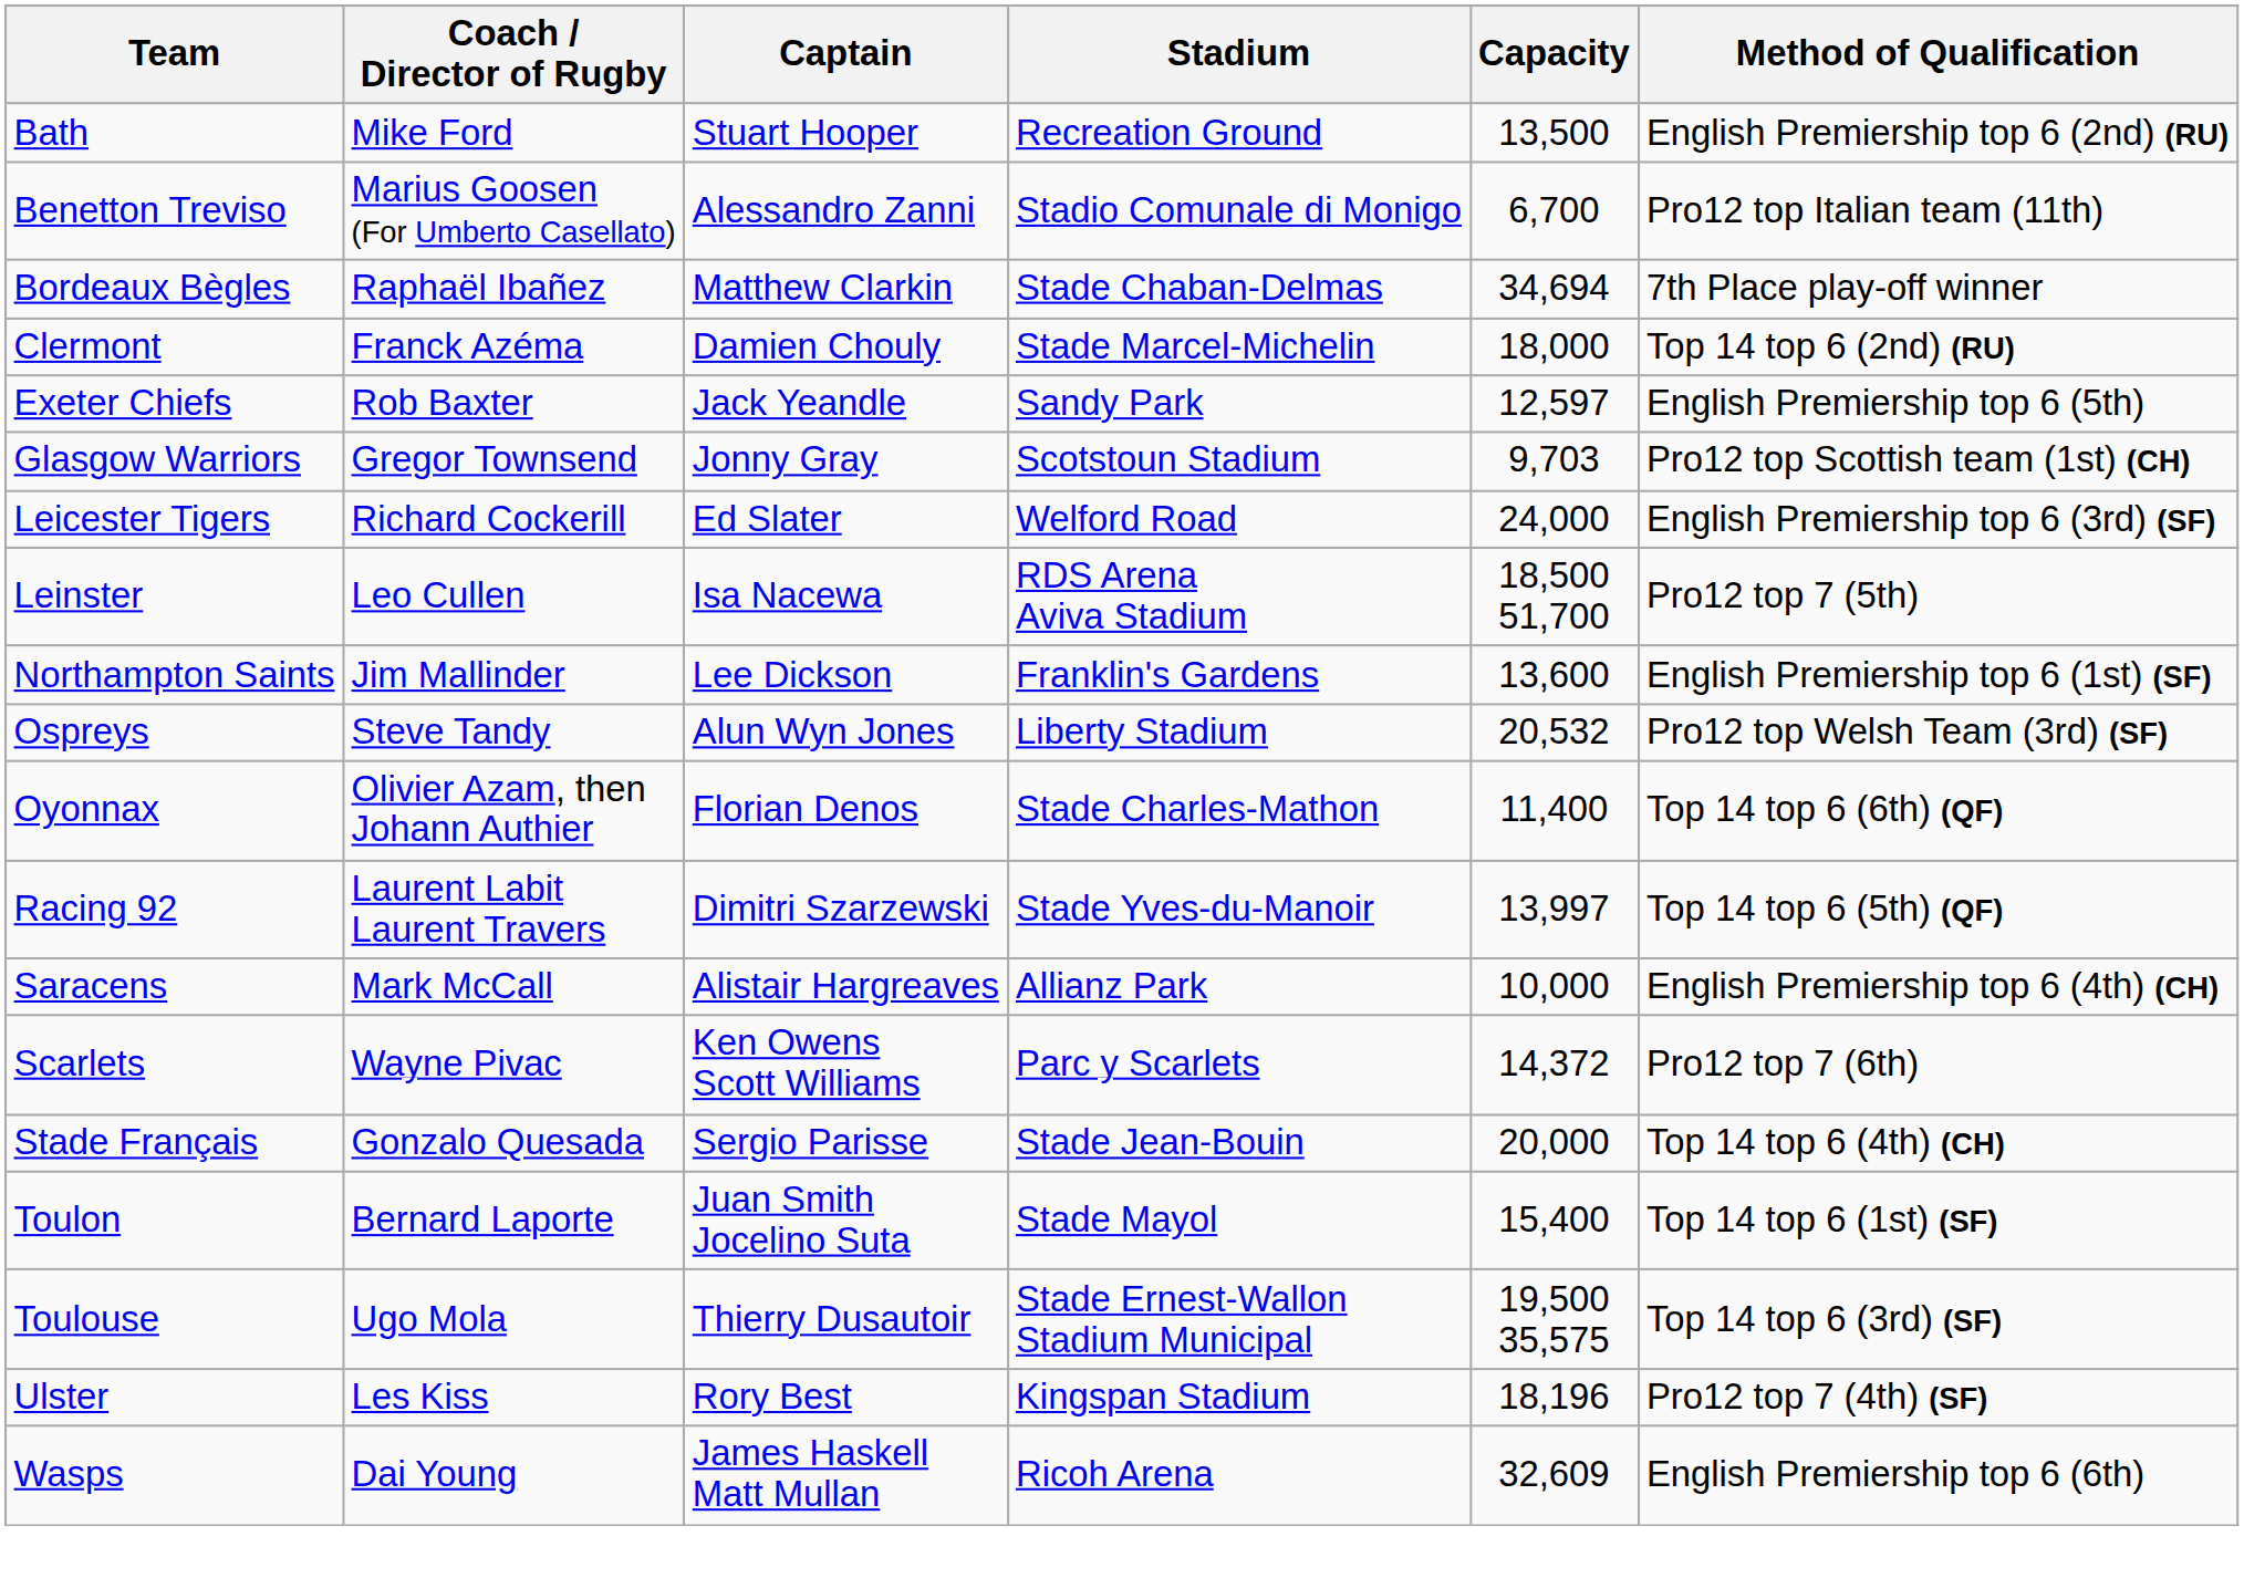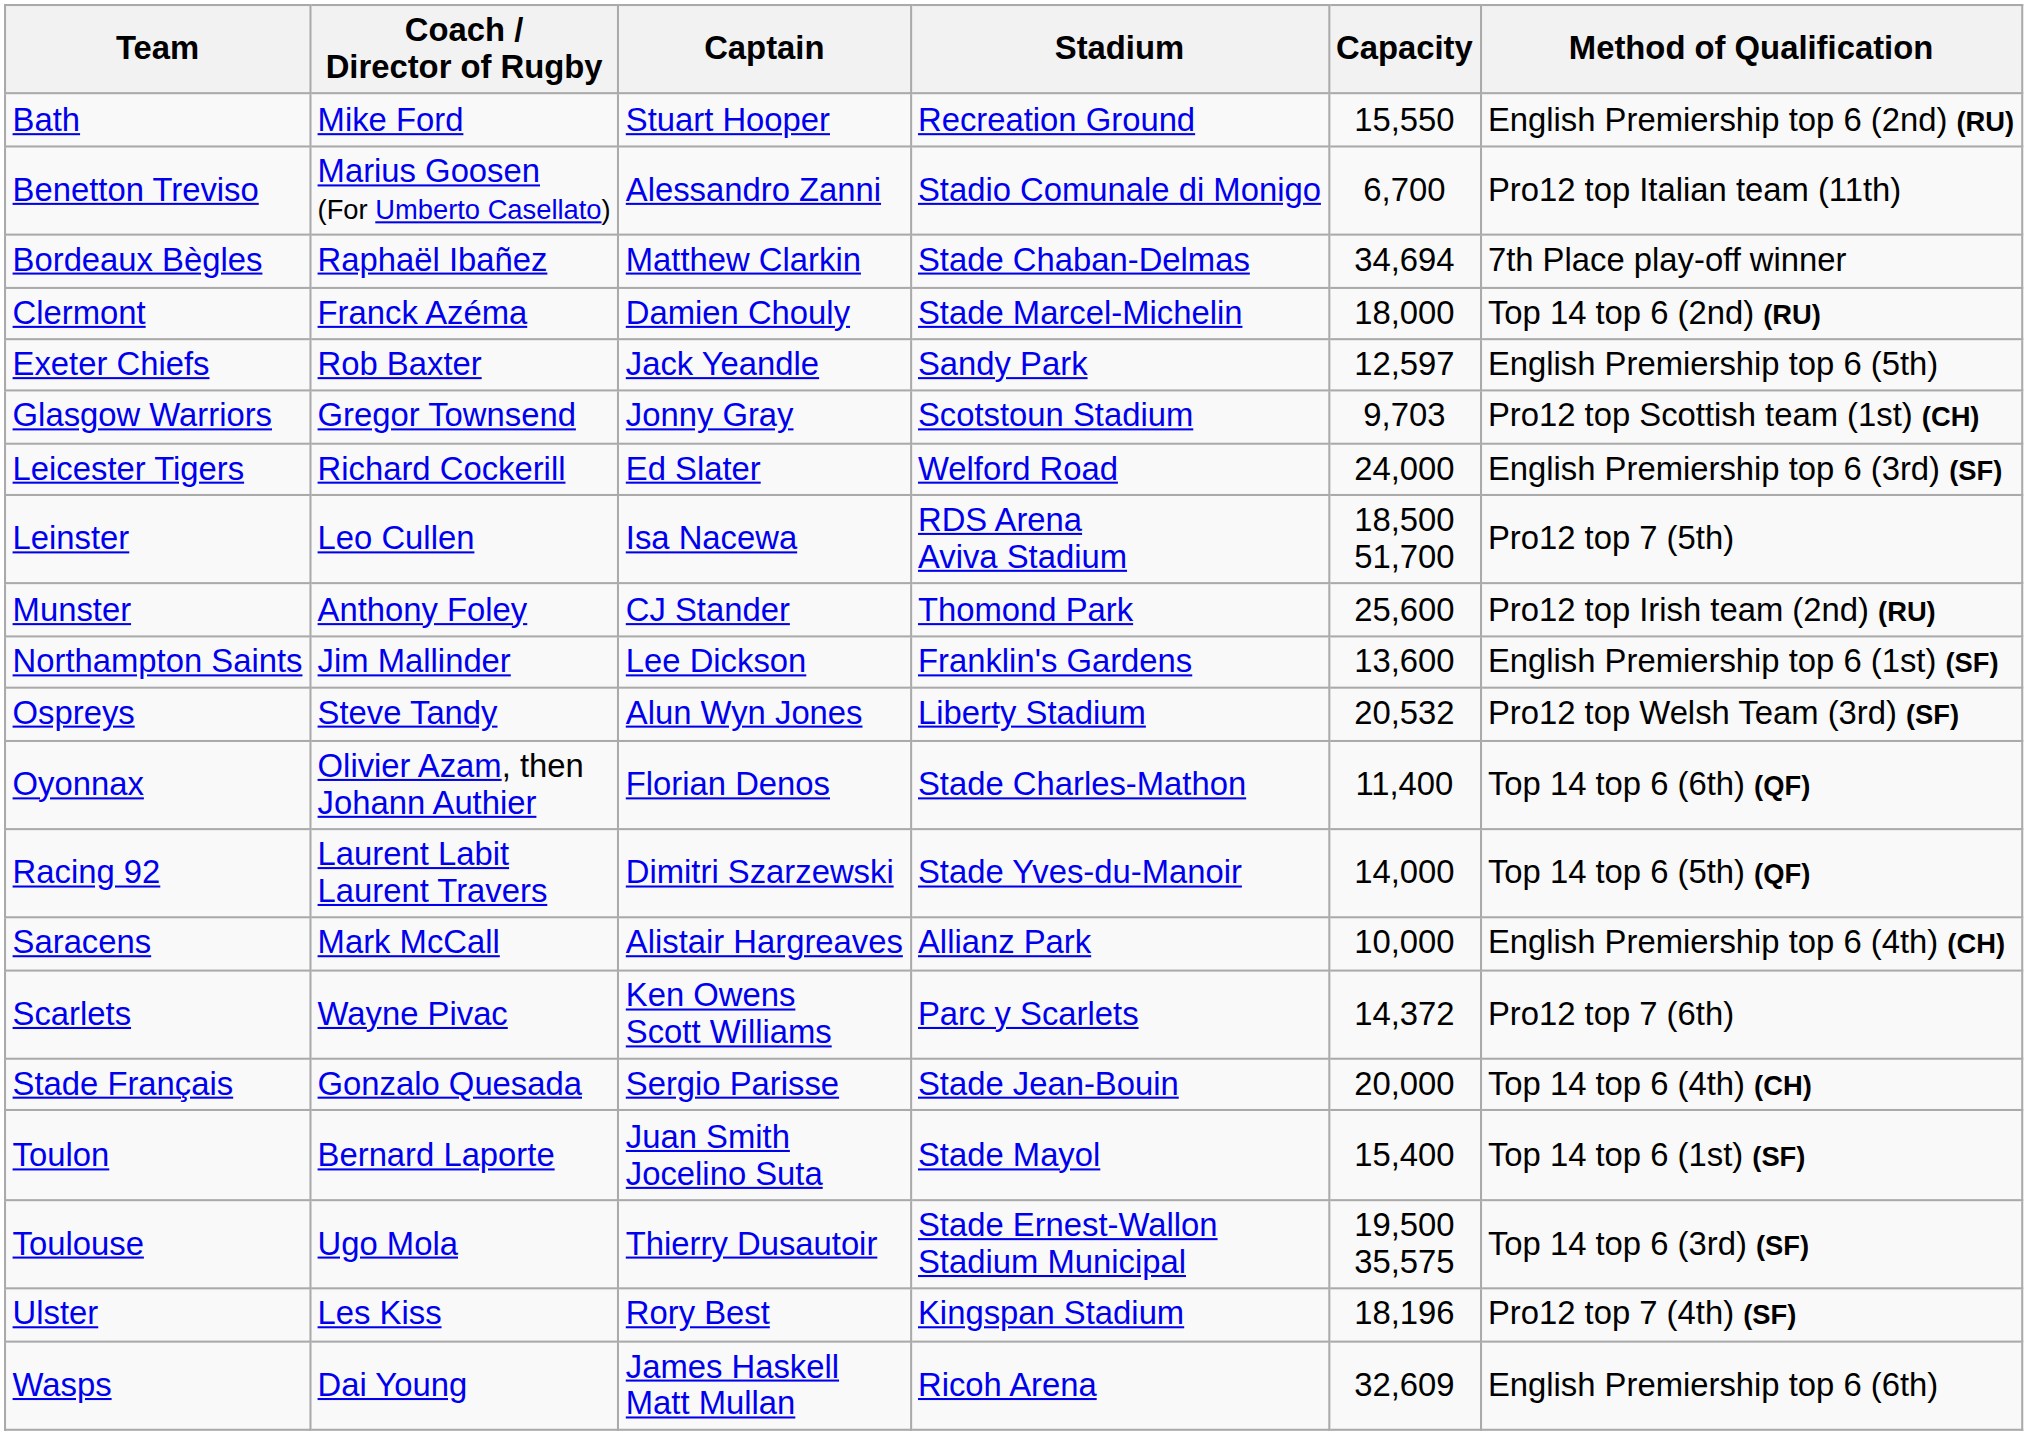Bath | Capacity: 13,500 -> 15,550
+ row: Munster | Anthony Foley | CJ Stander | Thomond Park | 25,600 | Pro12 top Irish team (2nd) (RU)
Racing 92 | Capacity: 13,997 -> 14,000
